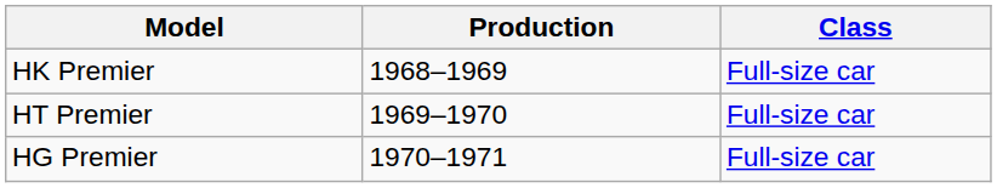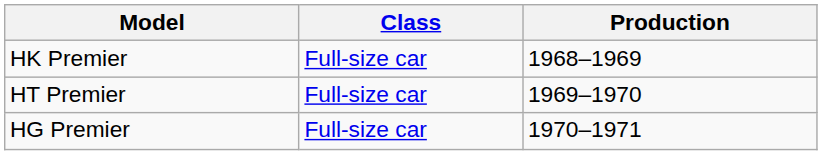columns swapped: Class <-> Production
